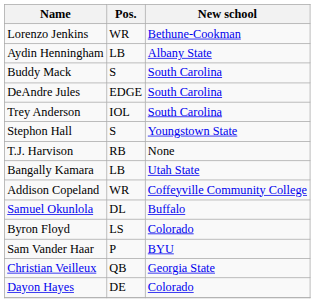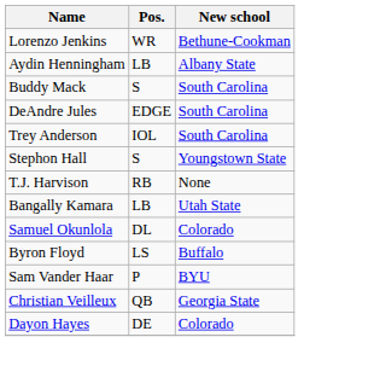- row: Addison Copeland | WR | Coffeyville Community College
Samuel Okunlola | New school: Buffalo -> Colorado
Byron Floyd | New school: Colorado -> Buffalo
